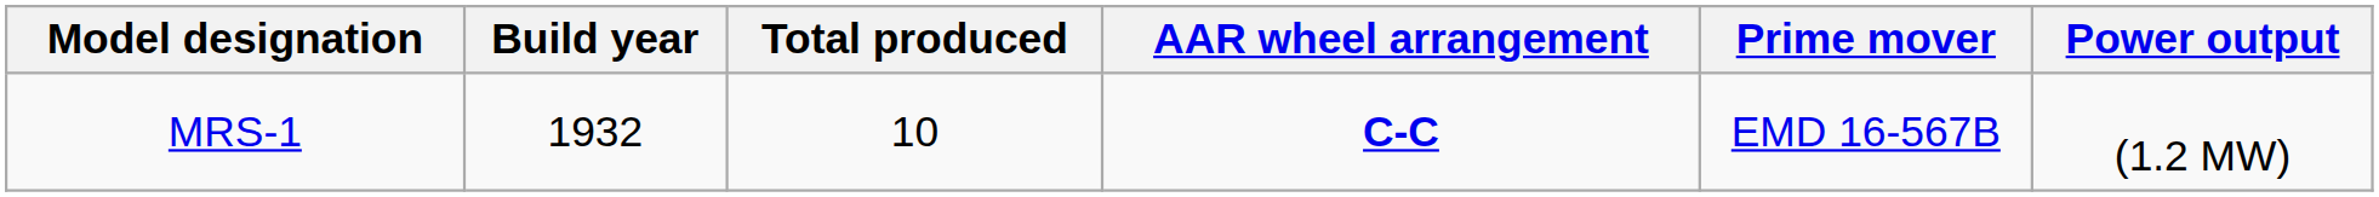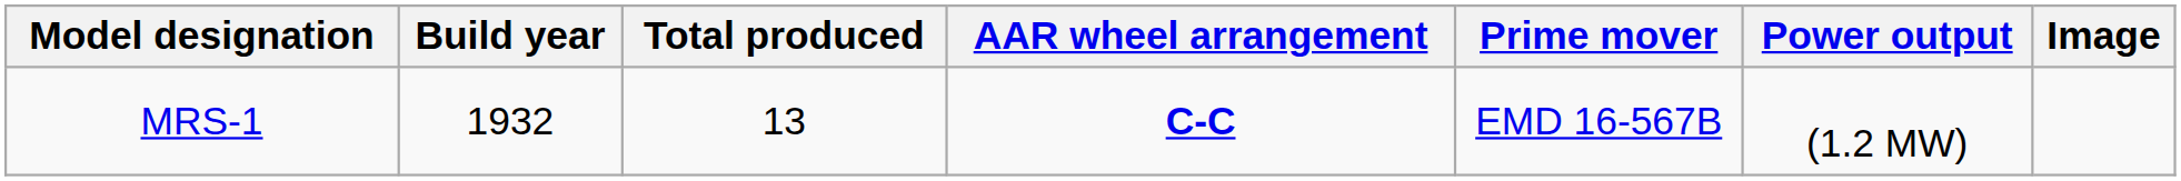+ column: Image
MRS-1 | Total produced: 10 -> 13
